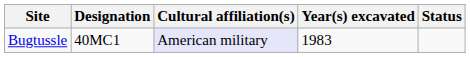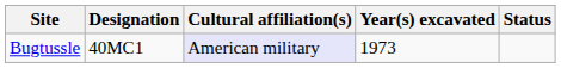Bugtussle | Year(s) excavated: 1983 -> 1973
